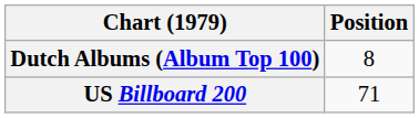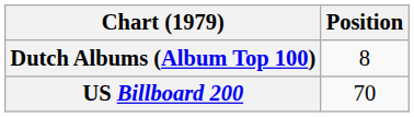US Billboard 200 | Position: 71 -> 70
